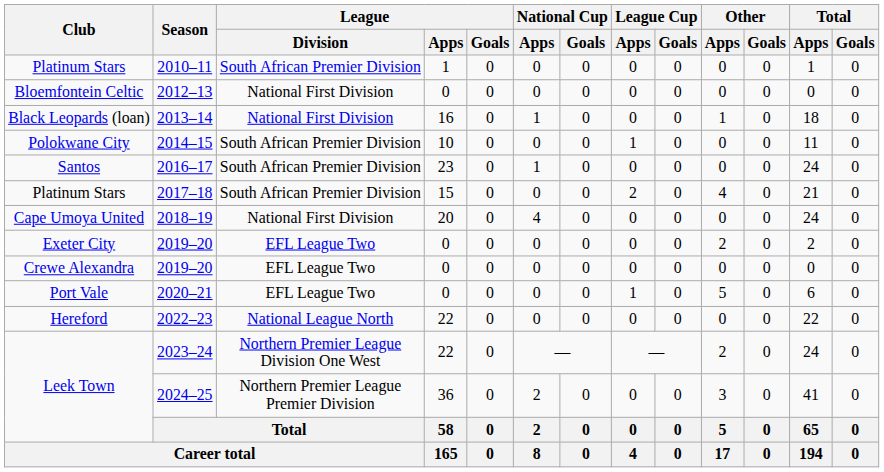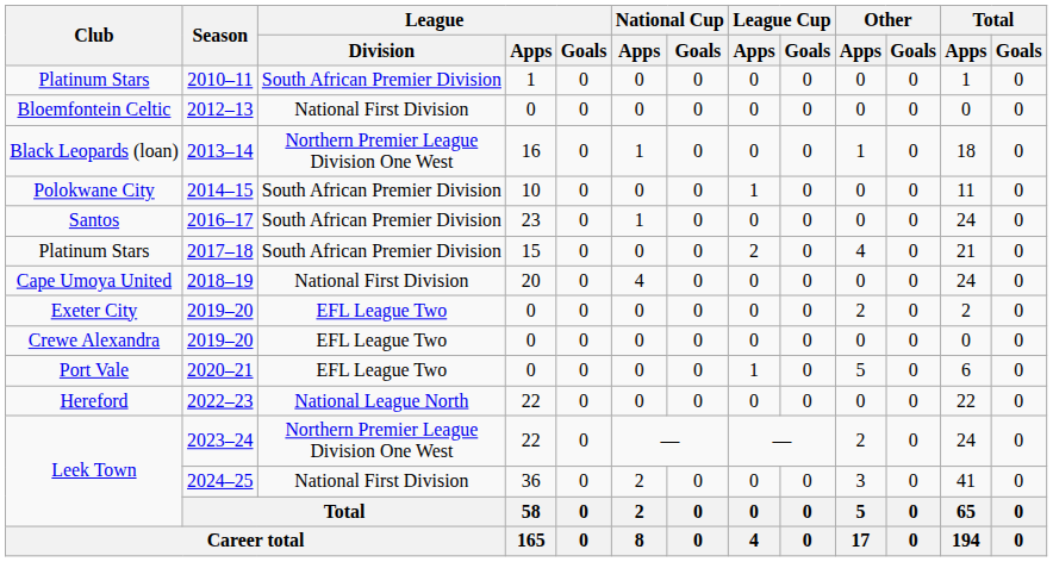2013–14 | League / Division: National First Division -> Northern Premier League Division One West
2024–25 | League / Division: Northern Premier League Premier Division -> National First Division
